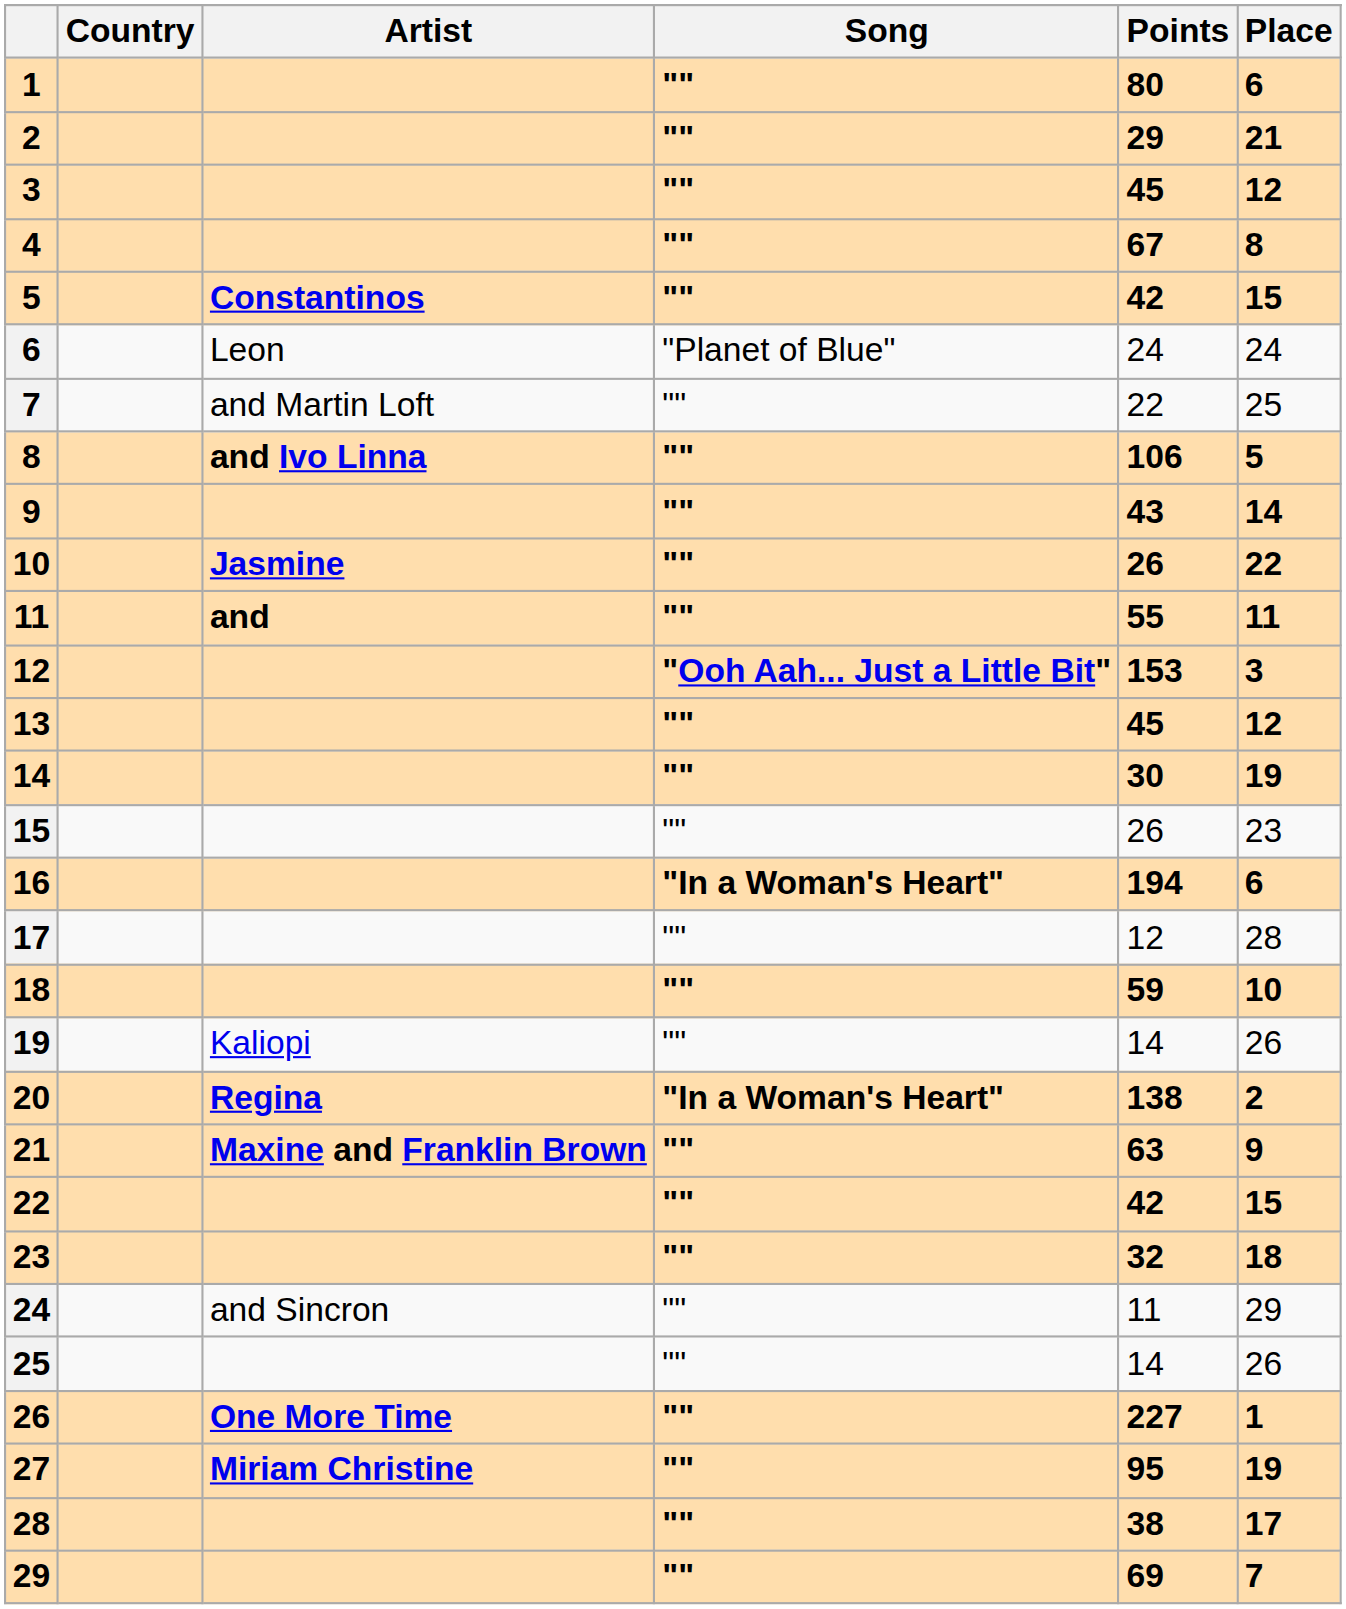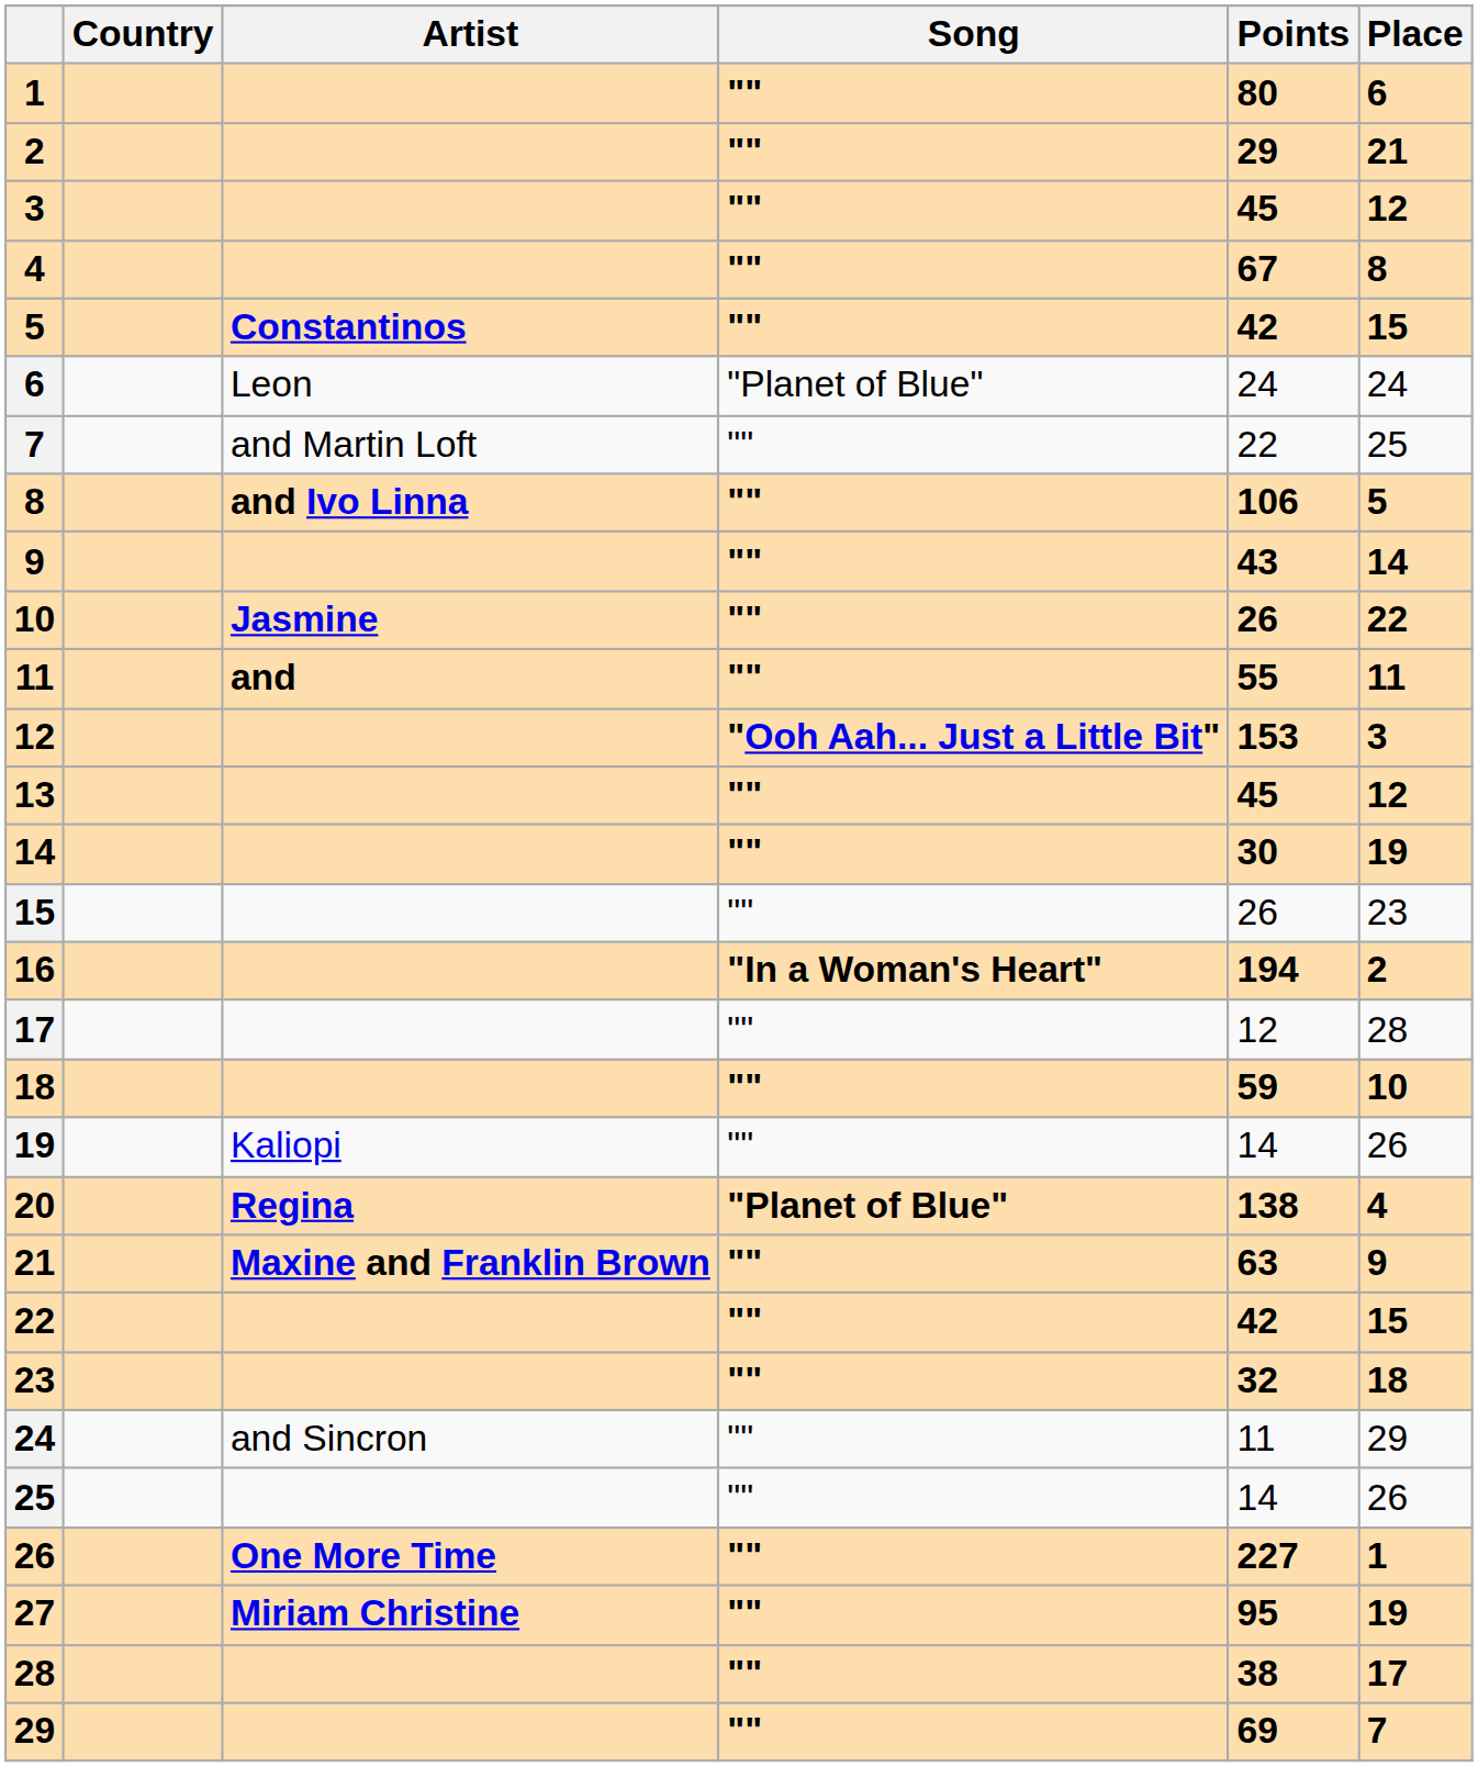16 | Place: 6 -> 2
20 | Song: "In a Woman's Heart" -> "Planet of Blue"
20 | Place: 2 -> 4
